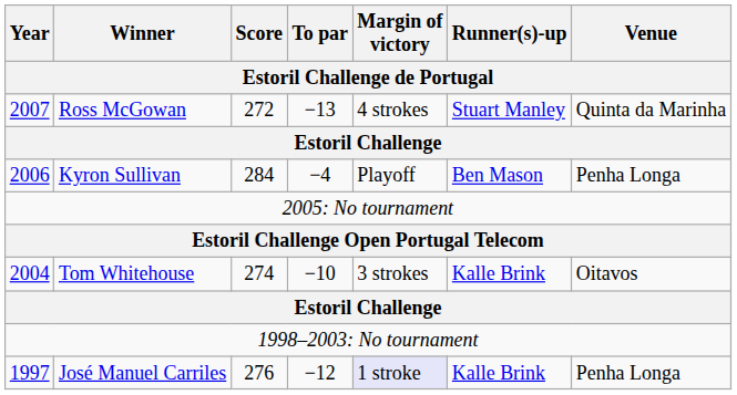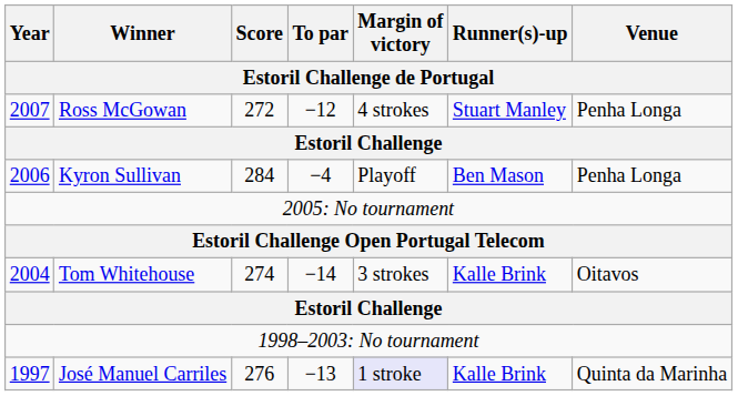Ross McGowan | To par: −13 -> −12
Ross McGowan | Venue: Quinta da Marinha -> Penha Longa
Tom Whitehouse | To par: −10 -> −14
José Manuel Carriles | To par: −12 -> −13
José Manuel Carriles | Venue: Penha Longa -> Quinta da Marinha
